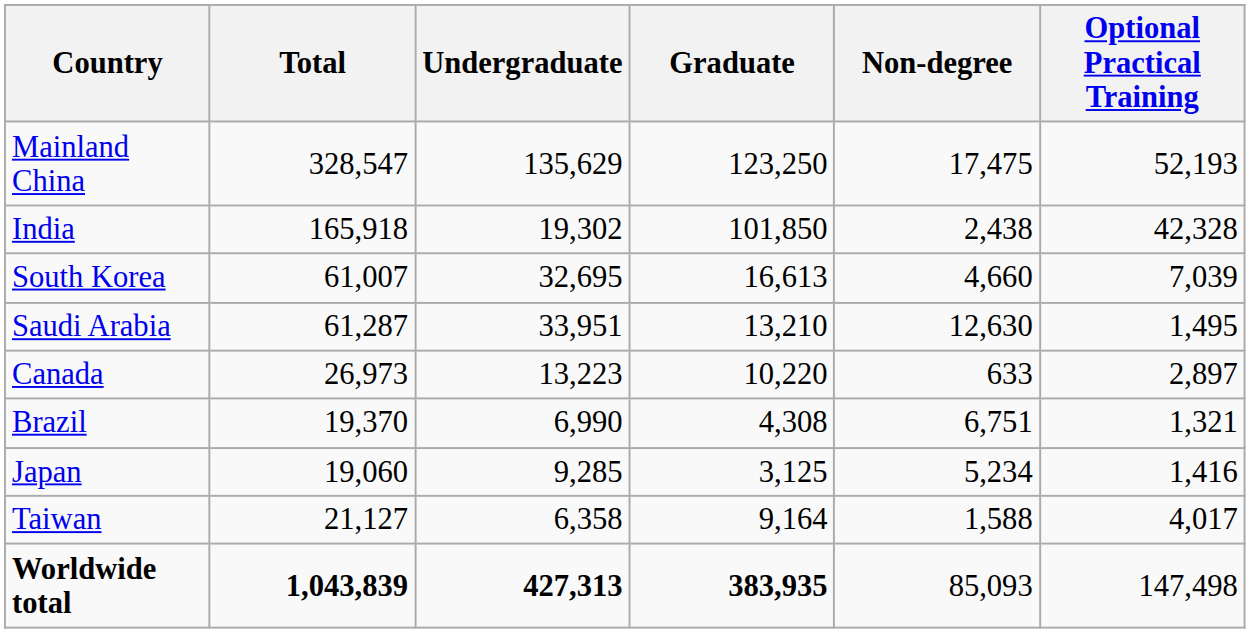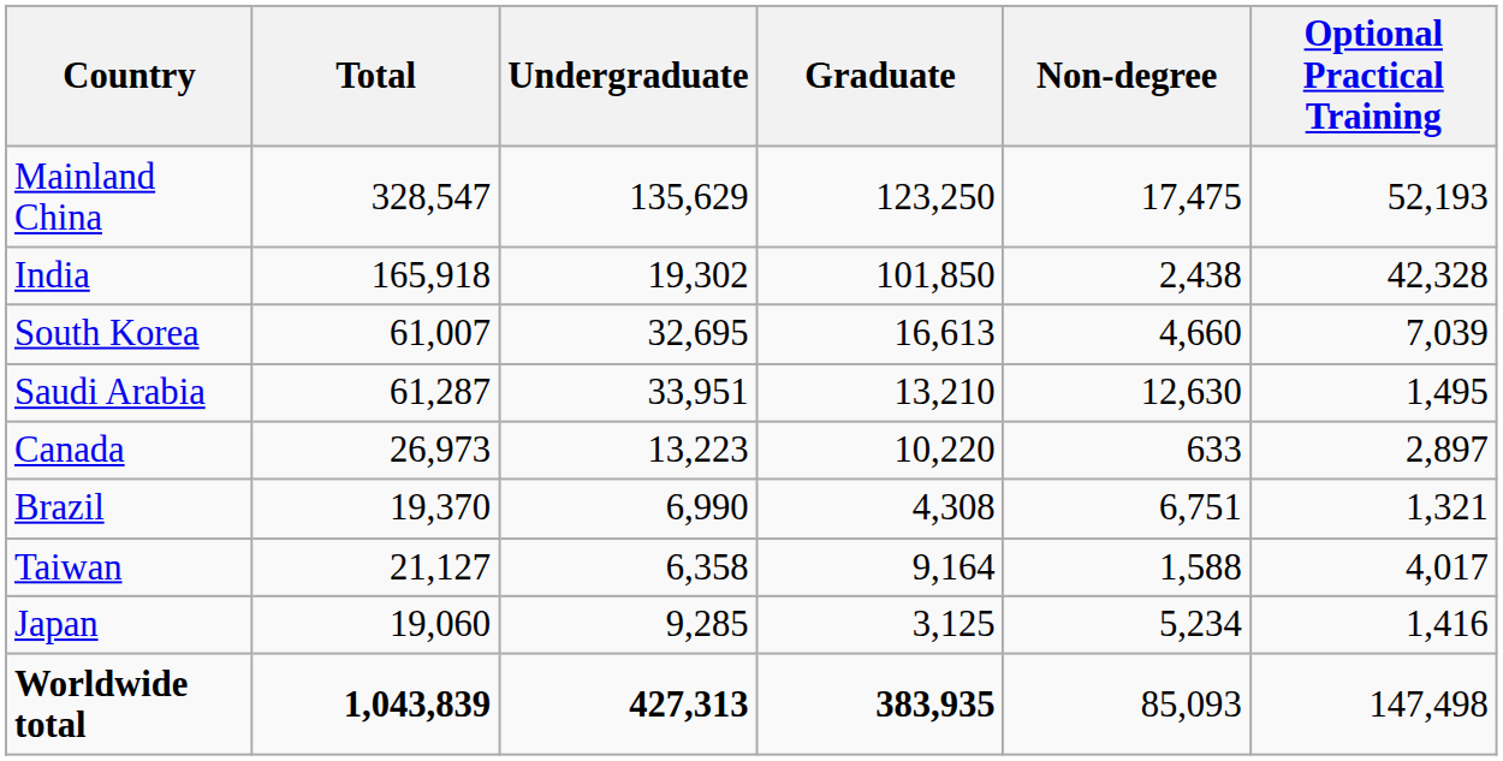rows swapped: Taiwan <-> Japan
